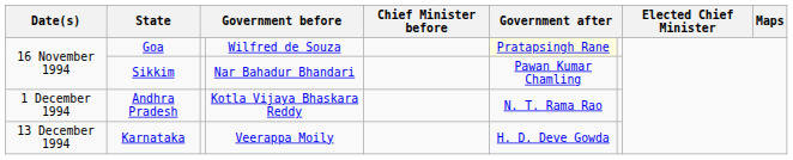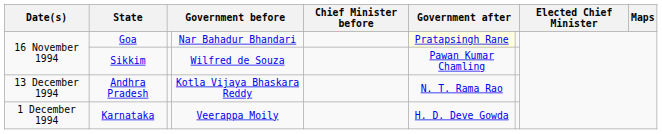Goa | column 4: Wilfred de Souza -> Nar Bahadur Bhandari
Sikkim | column 4: Nar Bahadur Bhandari -> Wilfred de Souza
Andhra Pradesh | Date(s): 1 December 1994 -> 13 December 1994
Karnataka | Date(s): 13 December 1994 -> 1 December 1994
